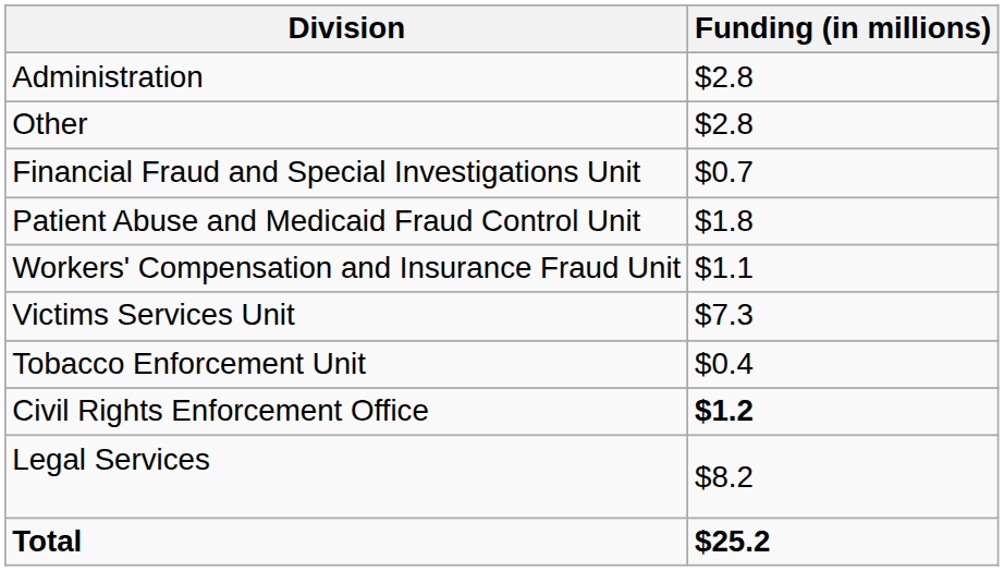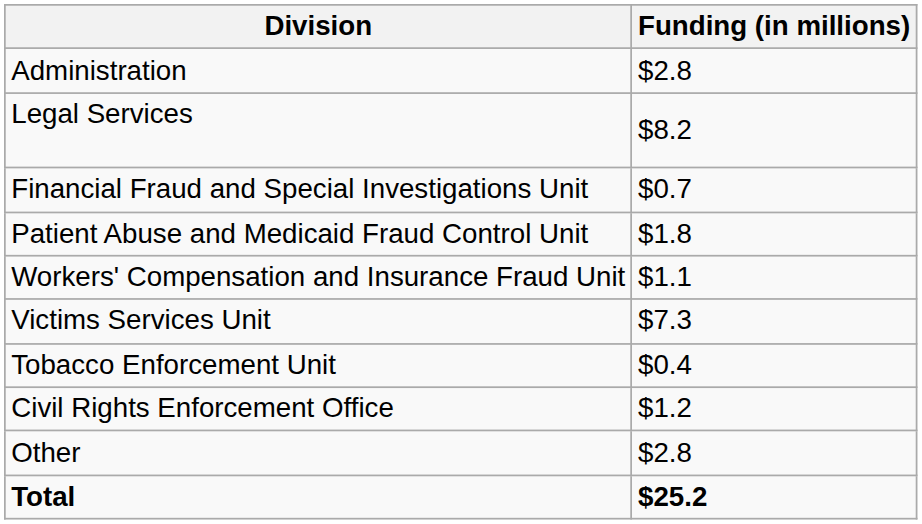rows swapped: Legal Services <-> Other
Civil Rights Enforcement Office | Funding (in millions): bold -> normal
